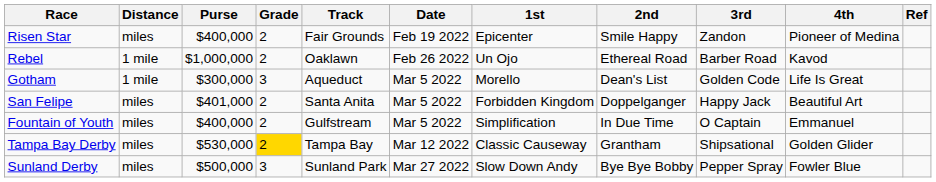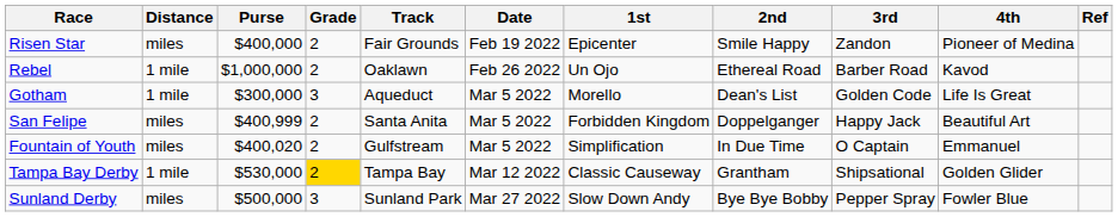San Felipe | Purse: $401,000 -> $400,999
Fountain of Youth | Purse: $400,000 -> $400,020
Tampa Bay Derby | Distance: miles -> 1 mile
